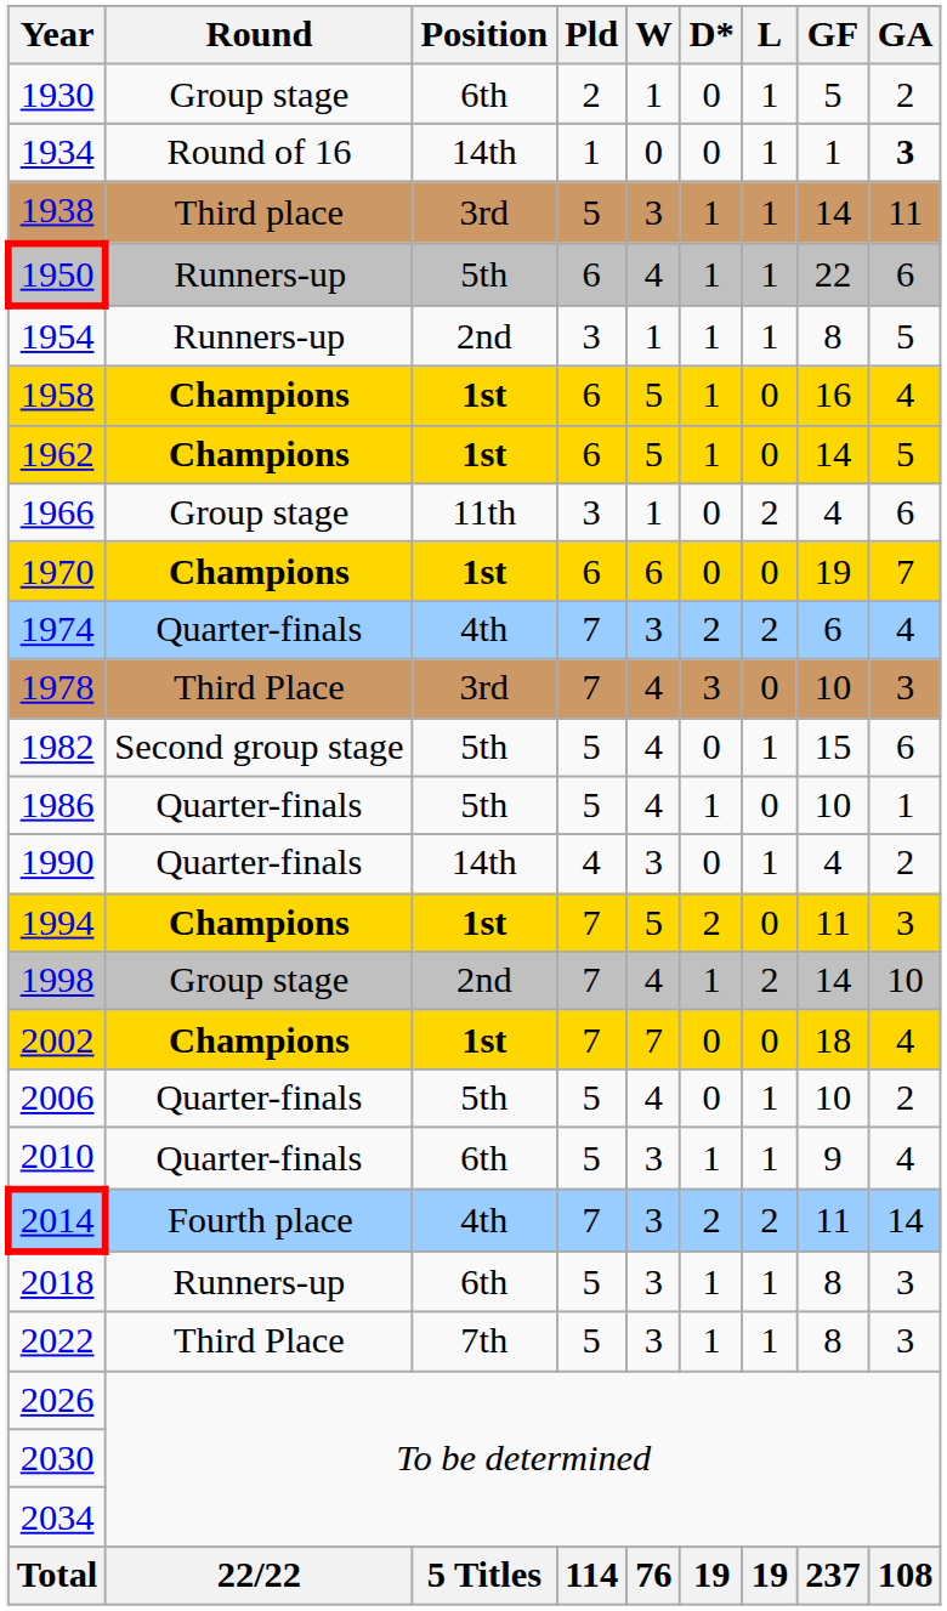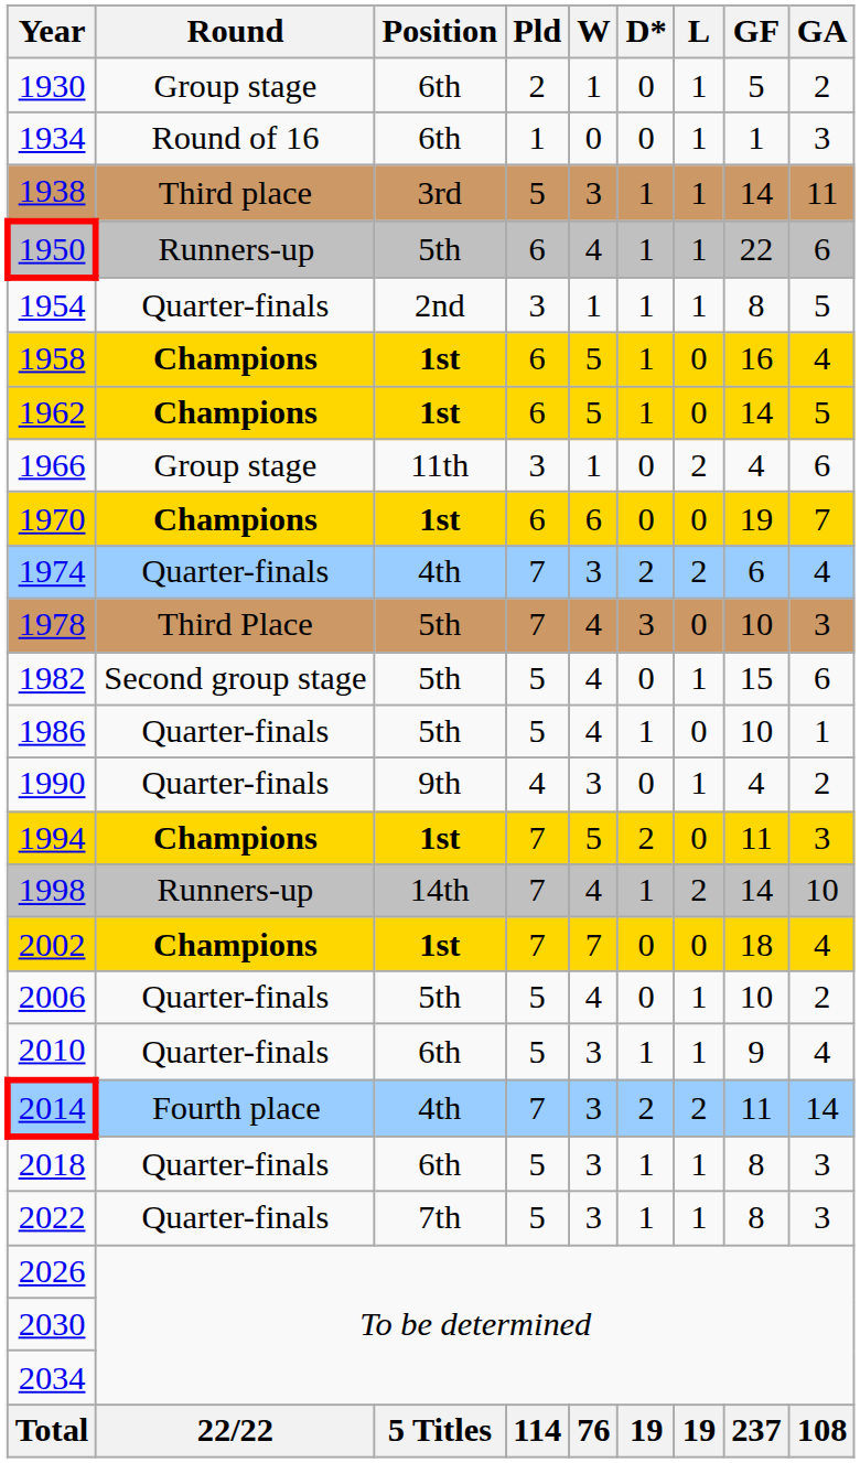1934 | Position: 14th -> 6th
1934 | GA: bold -> normal
1954 | Round: Runners-up -> Quarter-finals
1978 | Position: 3rd -> 5th
1990 | Position: 14th -> 9th
1998 | Round: Group stage -> Runners-up
1998 | Position: 2nd -> 14th
2018 | Round: Runners-up -> Quarter-finals
2022 | Round: Third Place -> Quarter-finals
